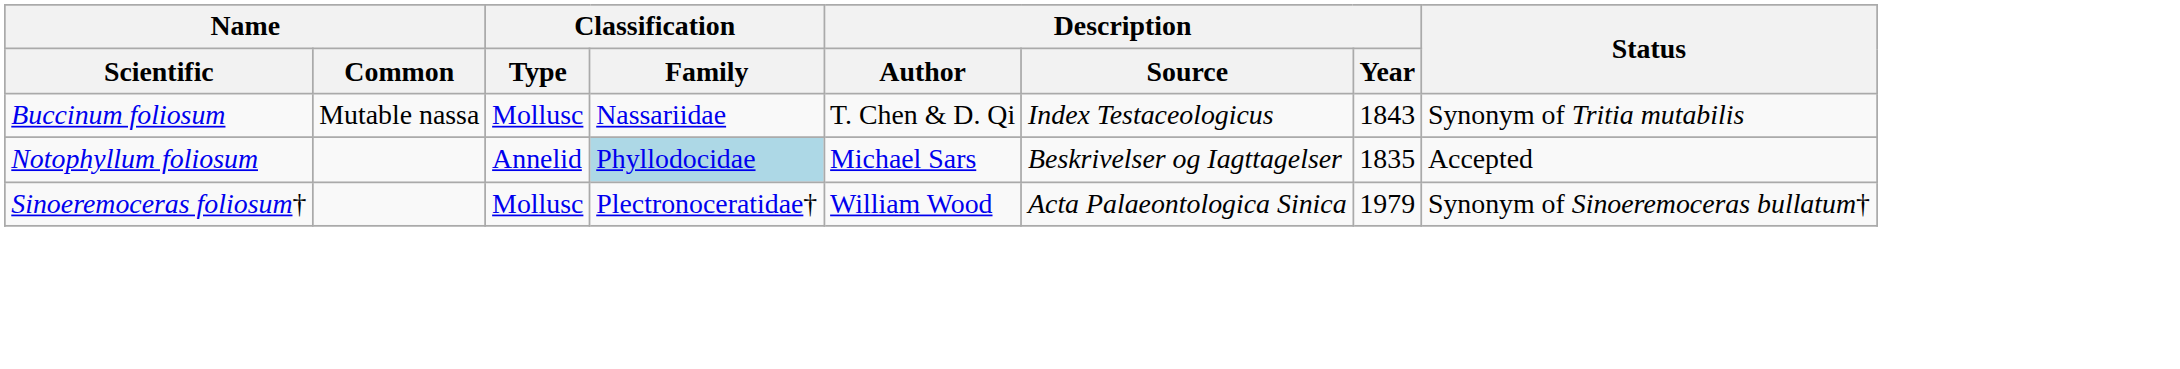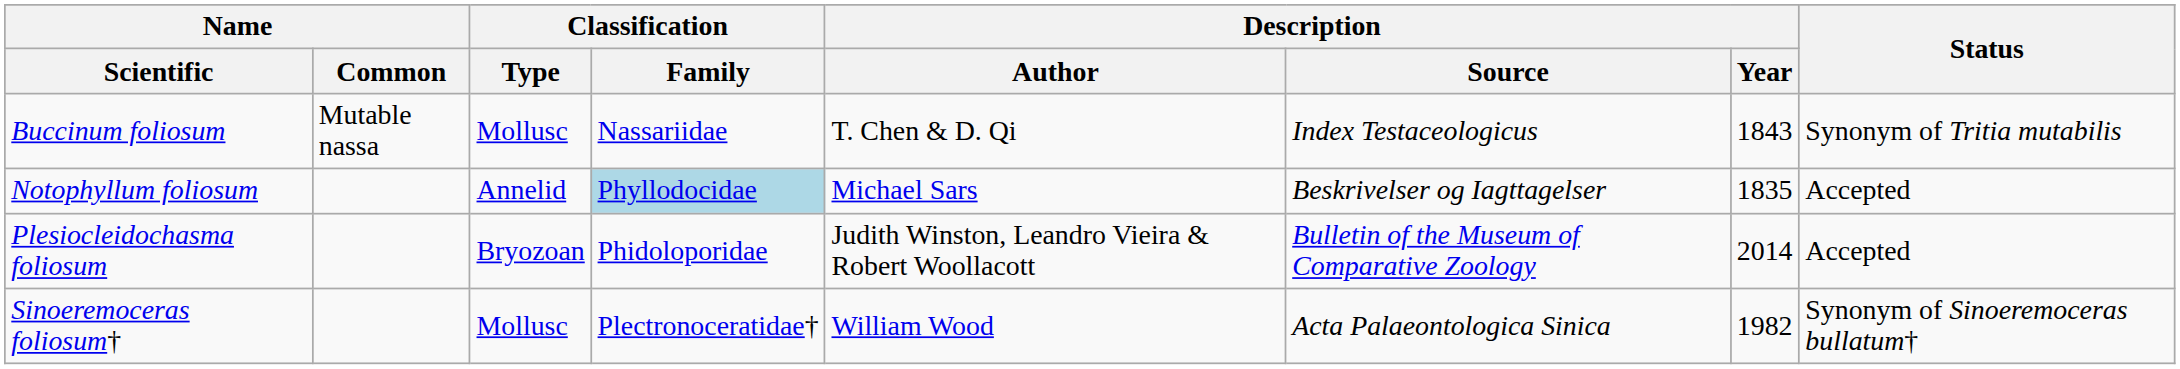+ row: Plesiocleidochasma foliosum | Bryozoan | Phidoloporidae | Judith Winston, Leandro Vieira & Robert Woollacott | Bulletin of the Museum of Comparative Zoology | 2014 | Accepted
Sinoeremoceras foliosum† | Description / Year: 1979 -> 1982
